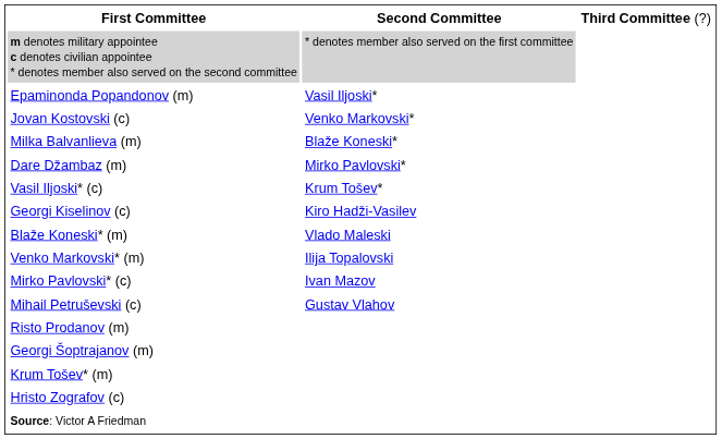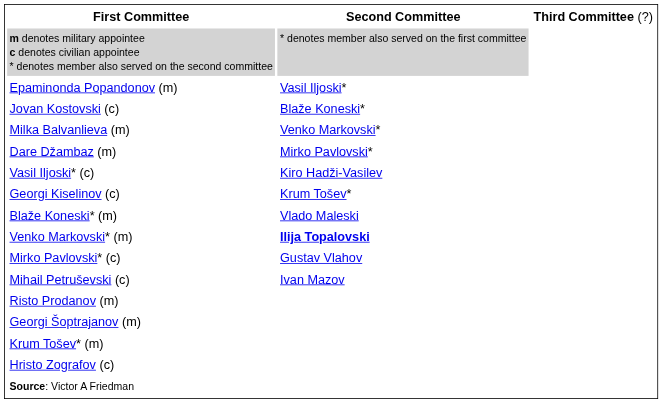Jovan Kostovski (c) | column 2: Venko Markovski* -> Blaže Koneski*
Milka Balvanlieva (m) | column 2: Blaže Koneski* -> Venko Markovski*
Vasil Iljoski* (c) | column 2: Krum Tošev* -> Kiro Hadži-Vasilev
Georgi Kiselinov (c) | column 2: Kiro Hadži-Vasilev -> Krum Tošev*
Venko Markovski* (m) | column 2: normal -> bold
Mirko Pavlovski* (c) | column 2: Ivan Mazov -> Gustav Vlahov
Mihail Petruševski (c) | column 2: Gustav Vlahov -> Ivan Mazov
